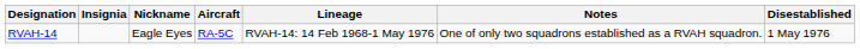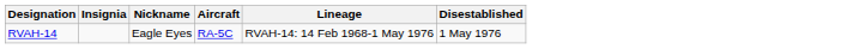- column: Notes | One of only two squadrons established as a RVAH squadron.
